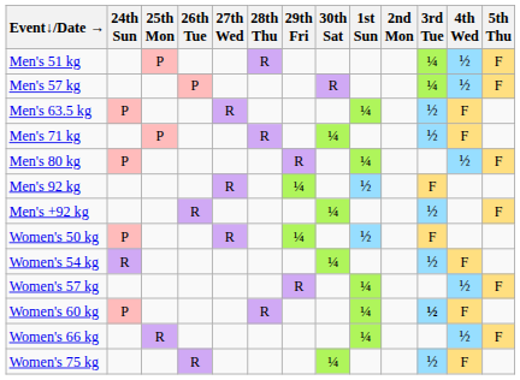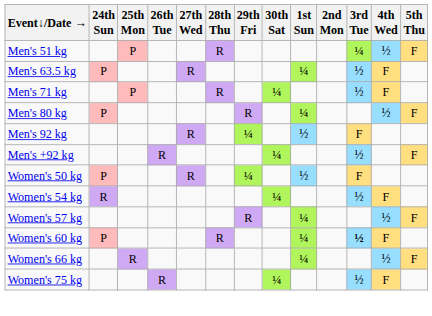- row: Men's 57 kg | P | R | ¼ | ½ | F
